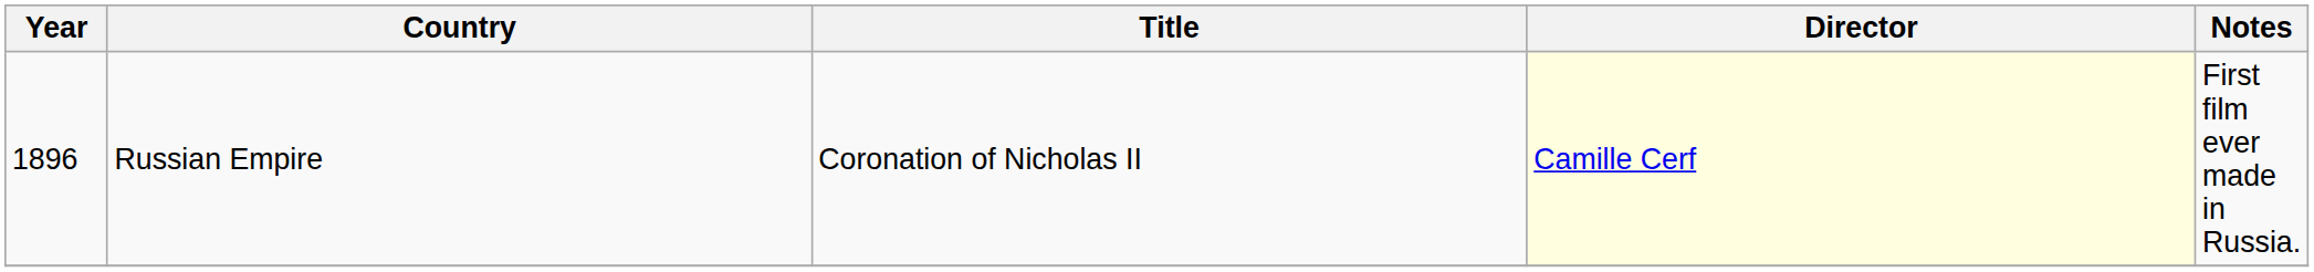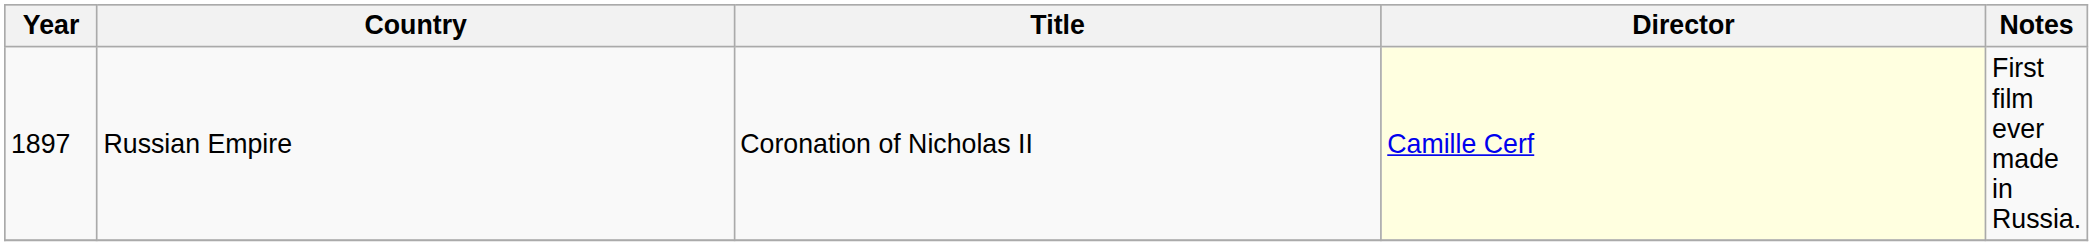Russian Empire | Year: 1896 -> 1897
